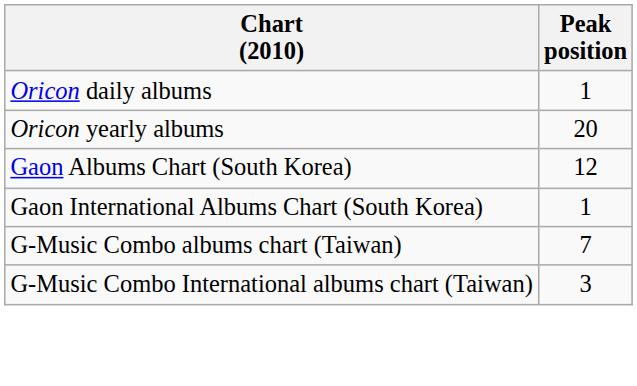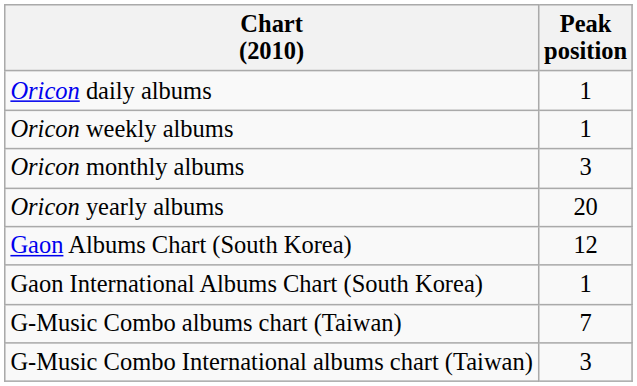+ row: Oricon weekly albums | 1
+ row: Oricon monthly albums | 3
